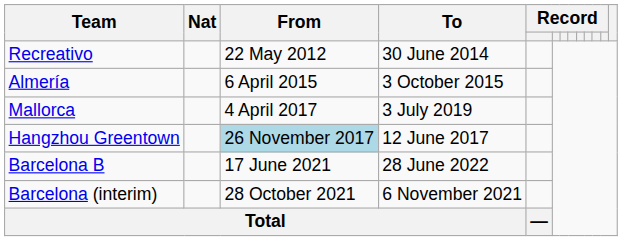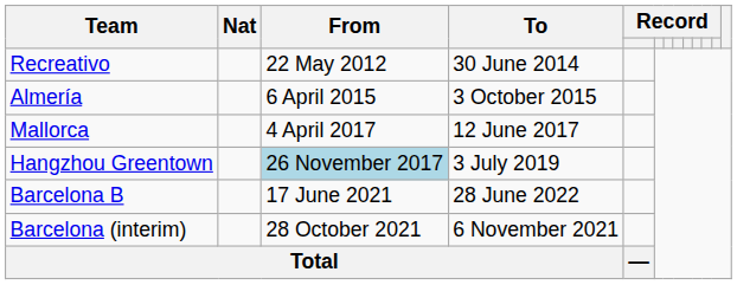Mallorca | To: 3 July 2019 -> 12 June 2017
Hangzhou Greentown | To: 12 June 2017 -> 3 July 2019
